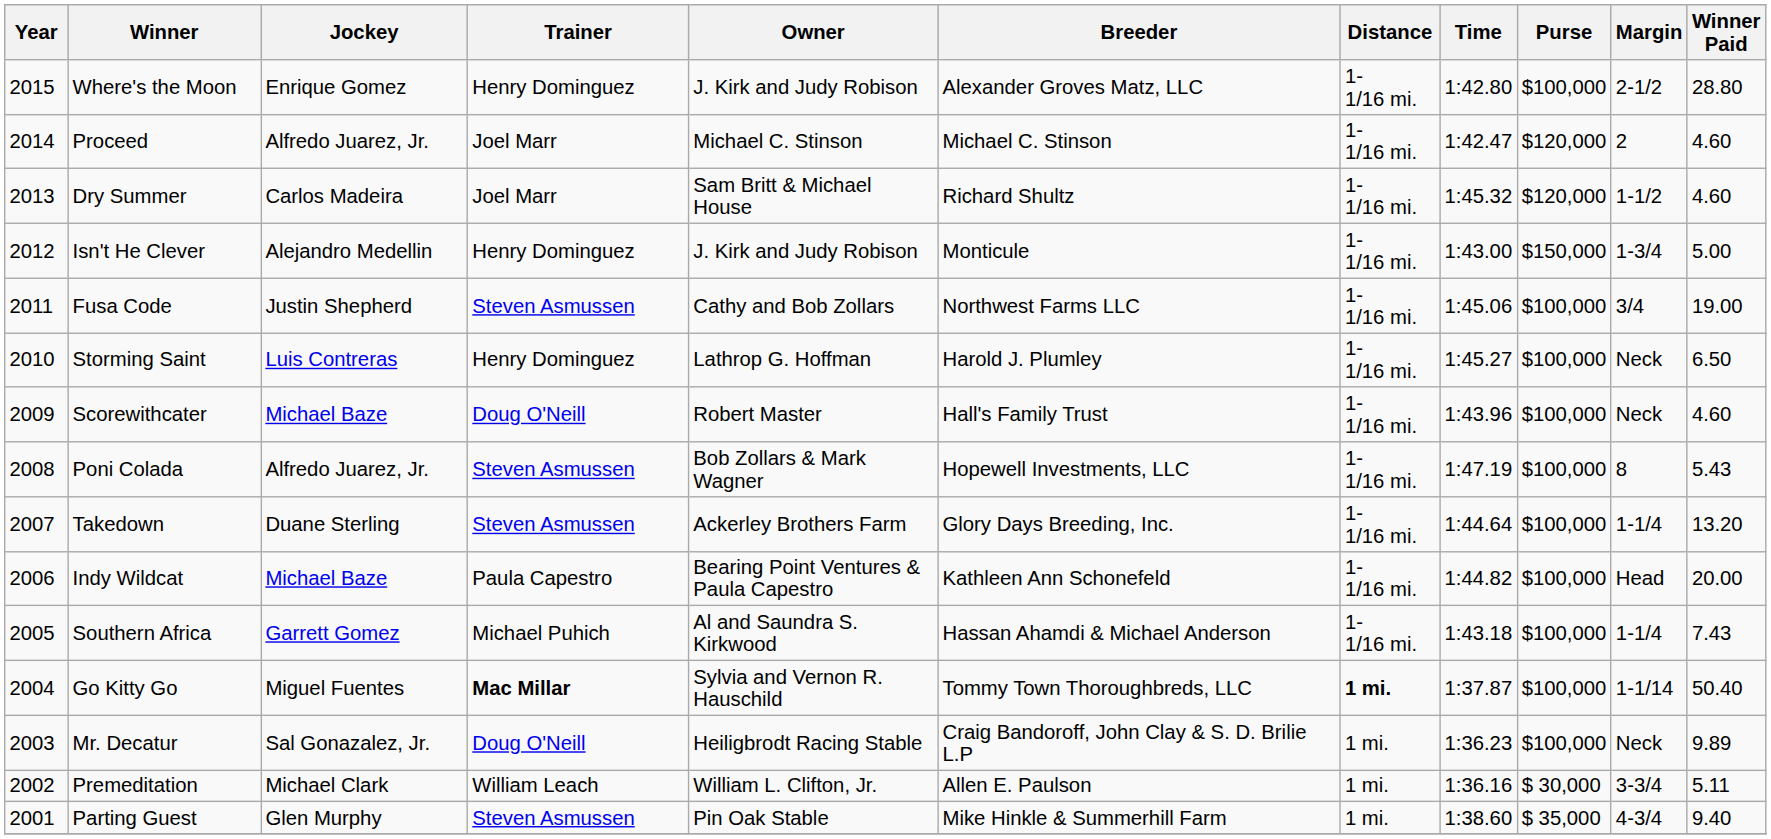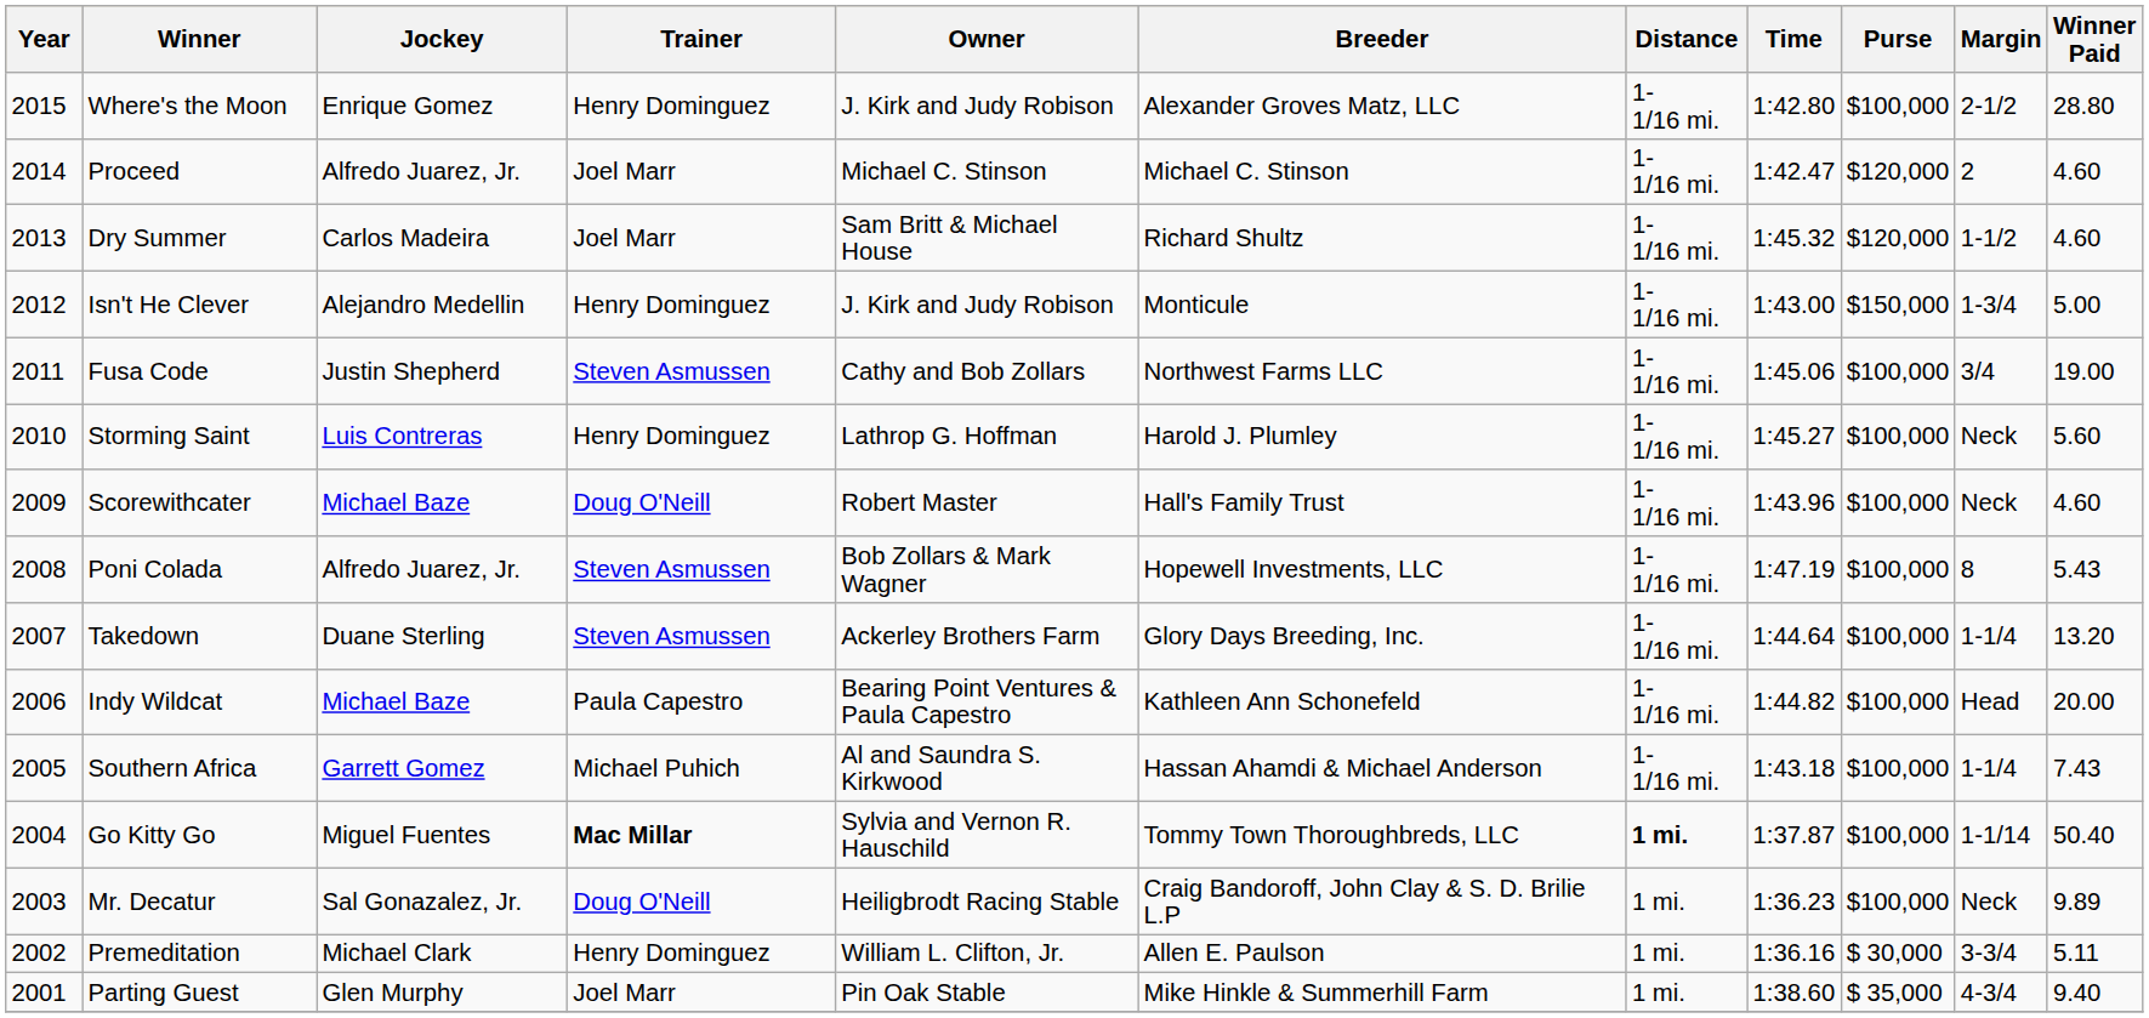Storming Saint | Winner Paid: 6.50 -> 5.60
Premeditation | Trainer: William Leach -> Henry Dominguez
Parting Guest | Trainer: Steven Asmussen -> Joel Marr
